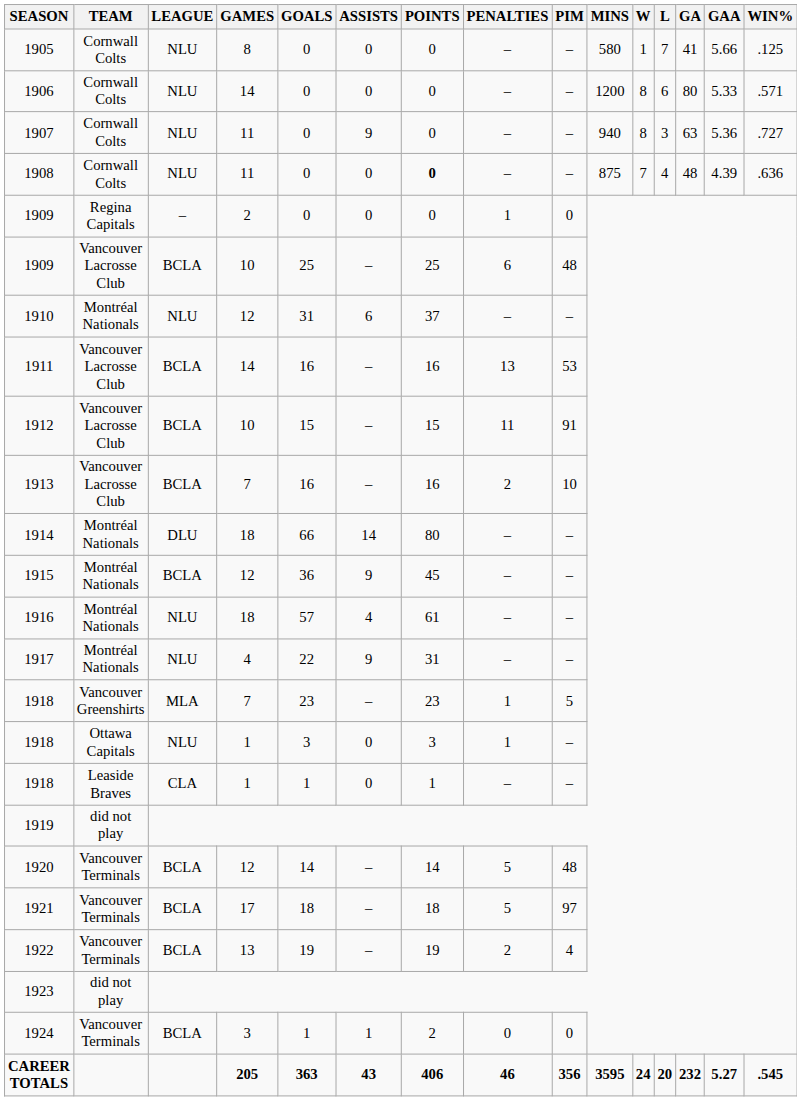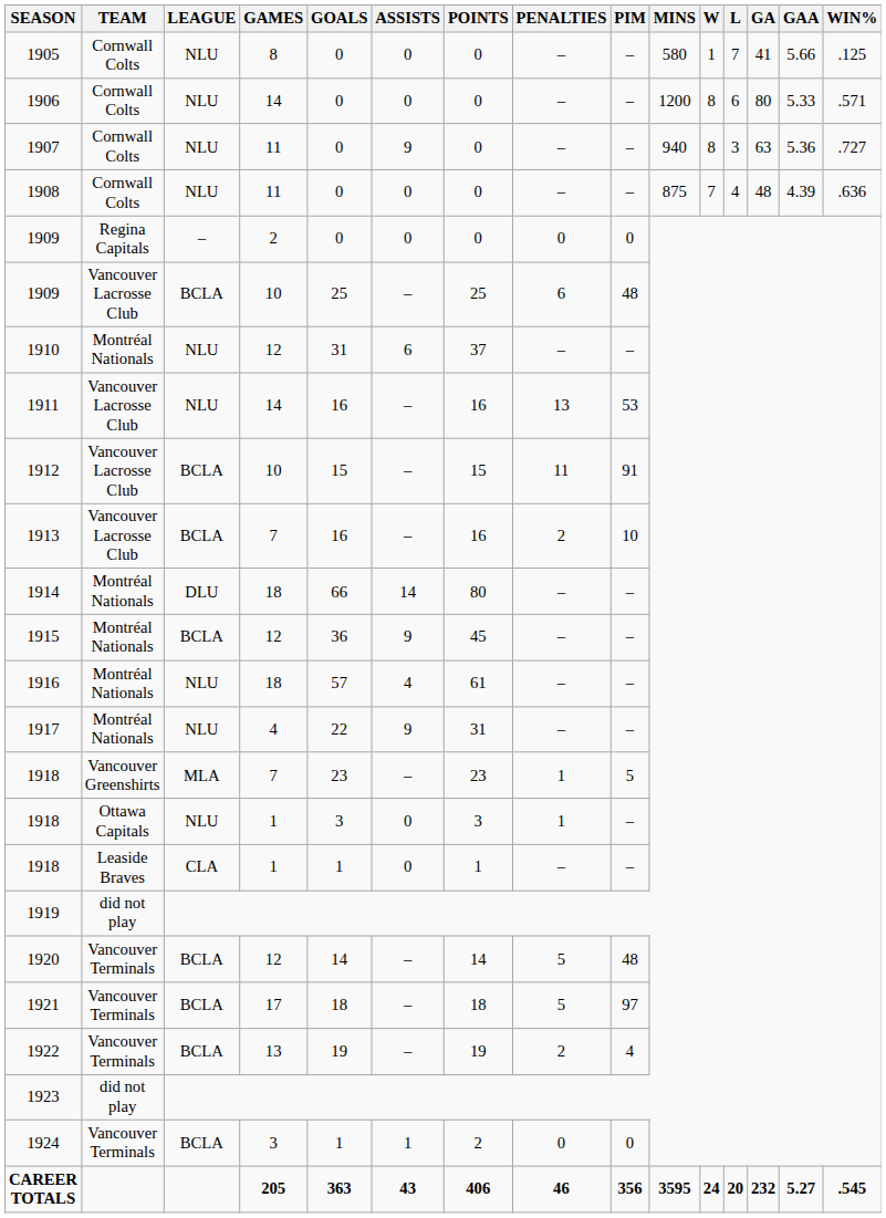1908 | POINTS: bold -> normal
1909 / Regina Capitals | PENALTIES: 1 -> 0
1911 | LEAGUE: BCLA -> NLU
